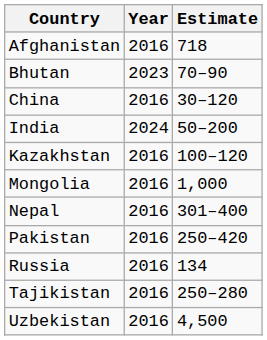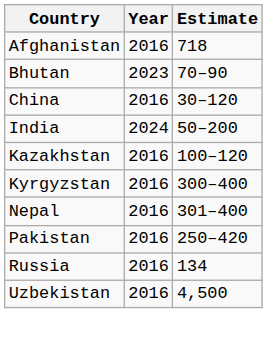+ row: Kyrgyzstan | 2016 | 300–400
- row: Mongolia | 2016 | 1,000
- row: Tajikistan | 2016 | 250–280
